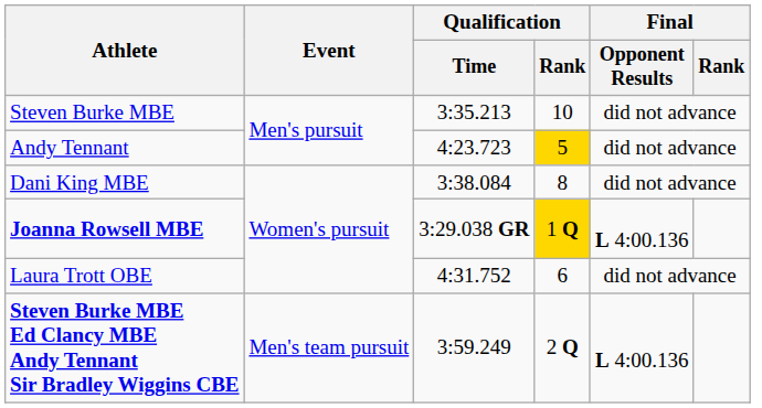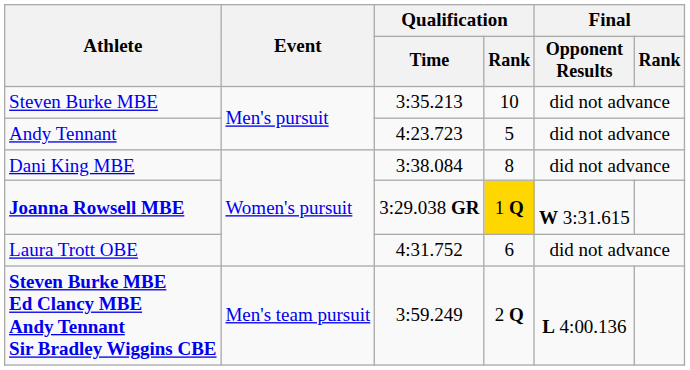Andy Tennant | Qualification / Rank: gold background -> no background
Joanna Rowsell MBE | Final / Opponent Results: L 4:00.136 -> W 3:31.615
